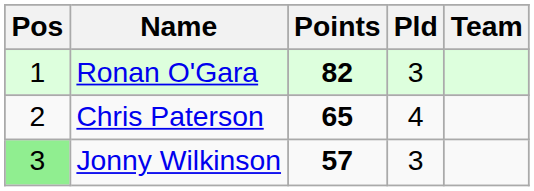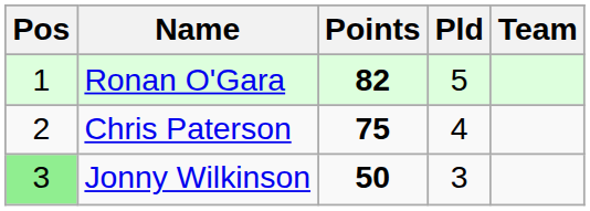Ronan O'Gara | Pld: 3 -> 5
Chris Paterson | Points: 65 -> 75
Jonny Wilkinson | Points: 57 -> 50
